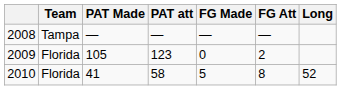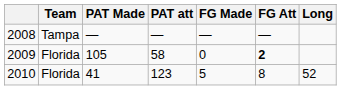2009 | PAT att: 123 -> 58
2009 | FG Att: normal -> bold
2010 | PAT att: 58 -> 123
